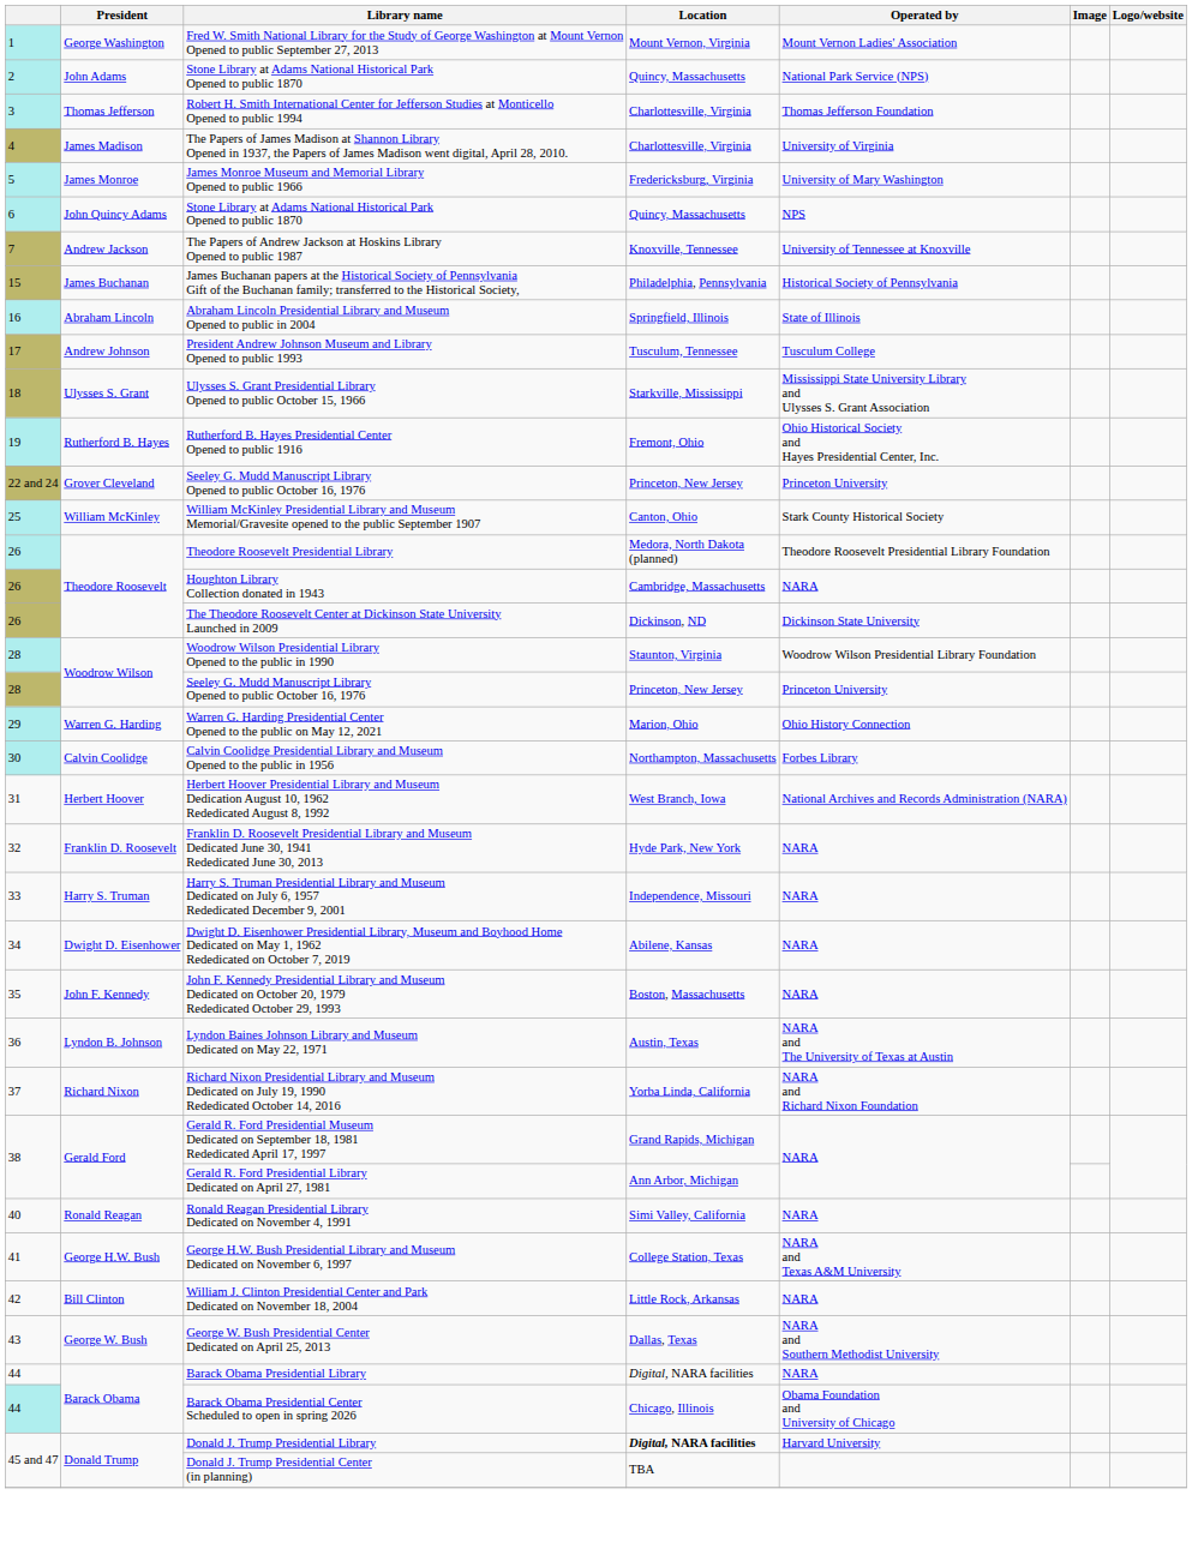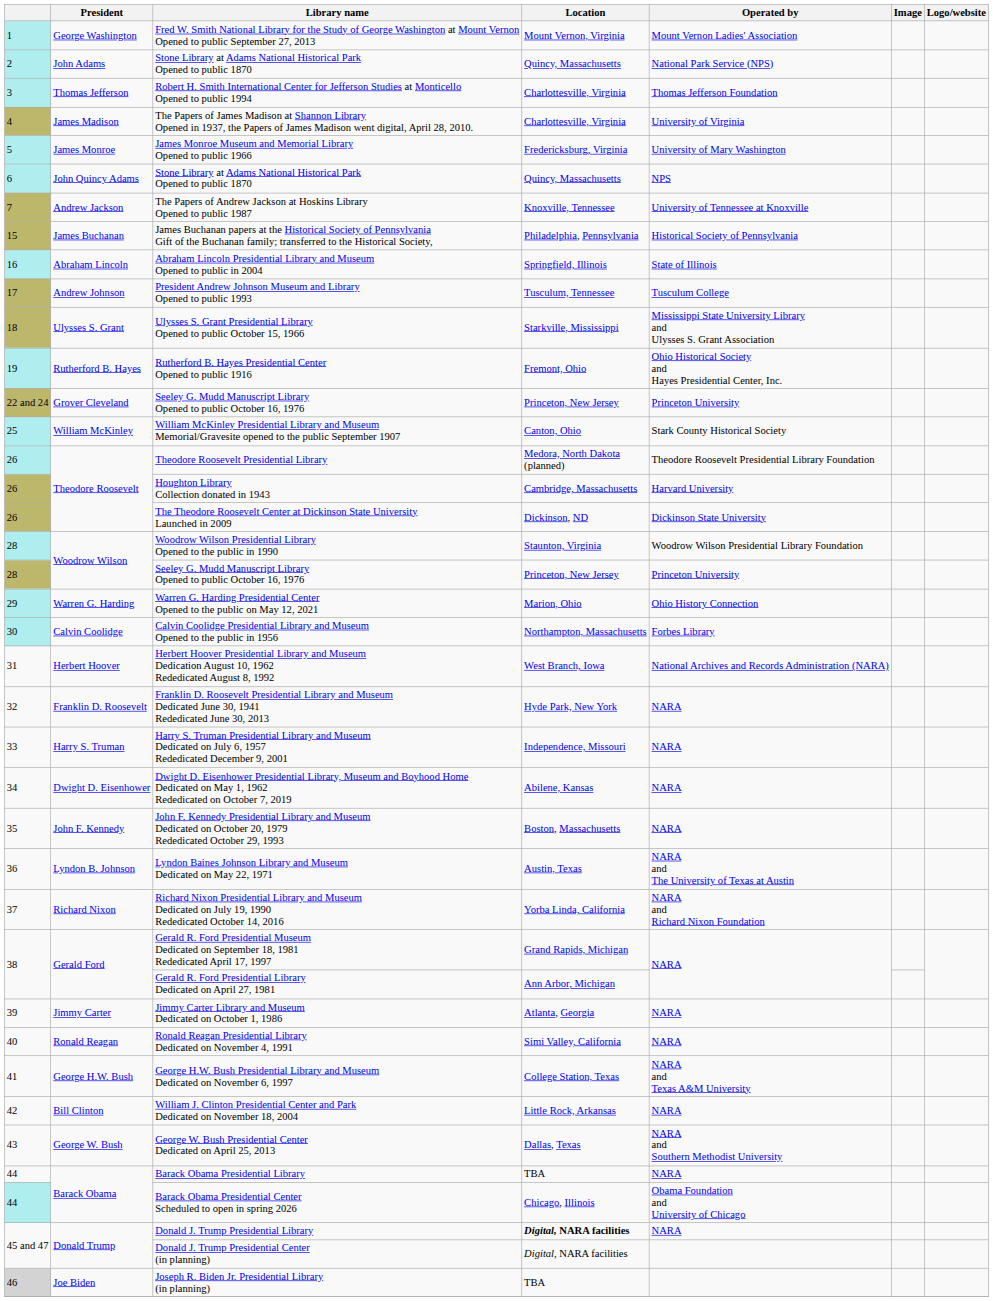Houghton Library Collection donated in 1943 | Operated by: NARA -> Harvard University
+ row: 39 | Jimmy Carter | Jimmy Carter Library and Museum Dedicated on October 1, 1986 | Atlanta, Georgia | NARA
Barack Obama Presidential Library | Location: Digital, NARA facilities -> TBA
Donald J. Trump Presidential Library | Operated by: Harvard University -> NARA
Donald J. Trump Presidential Center (in planning) | Location: TBA -> Digital, NARA facilities
+ row: 46 | Joe Biden | Joseph R. Biden Jr. Presidential Library (in planning) | TBA
